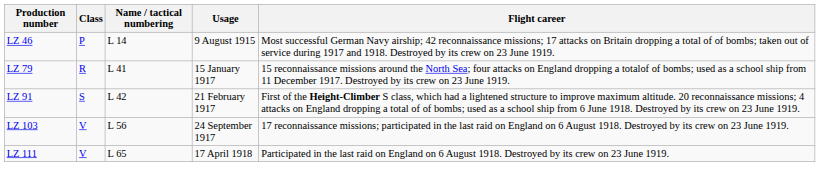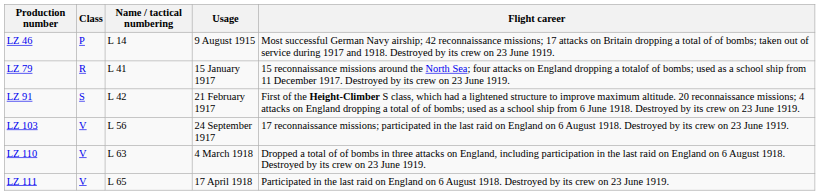+ row: LZ 110 | V | L 63 | 4 March 1918 | Dropped a total of of bombs in three attacks on England, including participation in the last raid on England on 6 August 1918. Destroyed by its crew on 23 June 1919.
